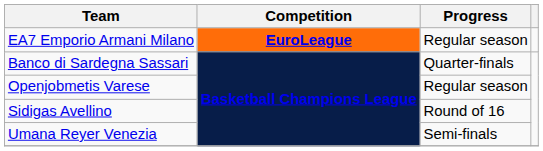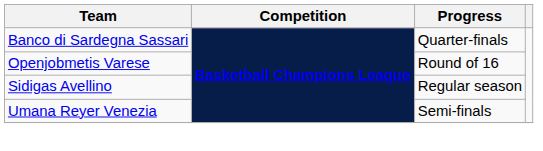- row: EA7 Emporio Armani Milano | EuroLeague | Regular season
Openjobmetis Varese | Progress: Regular season -> Round of 16
Sidigas Avellino | Progress: Round of 16 -> Regular season
